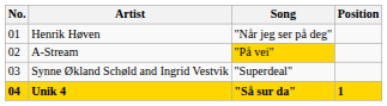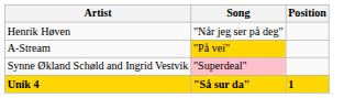- column: No. | 01 | 02 | 03 | 04
Synne Økland Schøld and Ingrid Vestvik | Song: no background -> pink background
